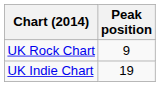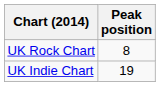UK Rock Chart | Peak position: 9 -> 8
